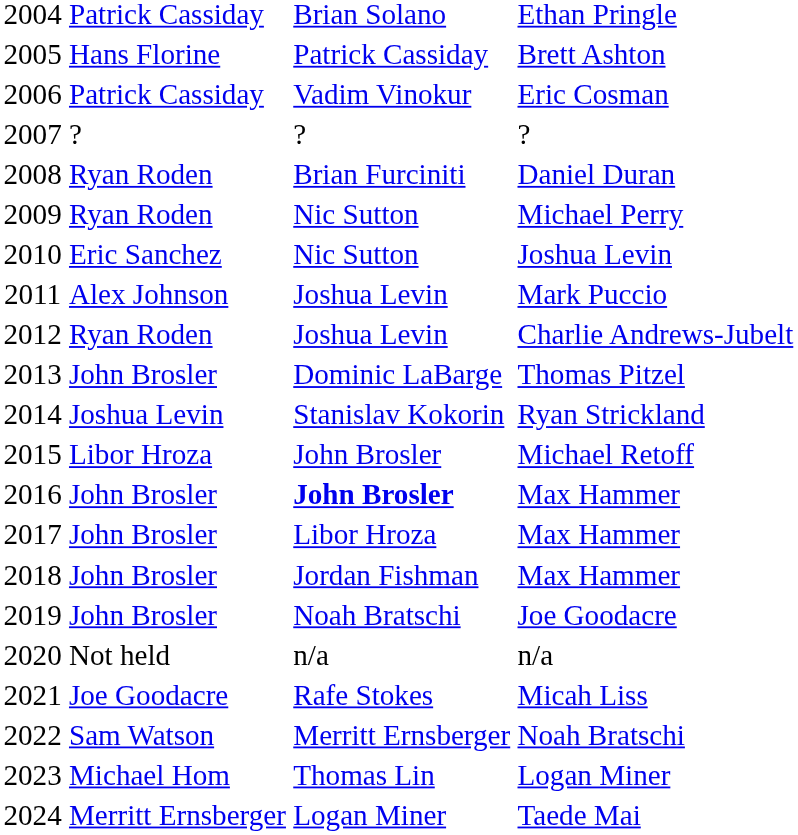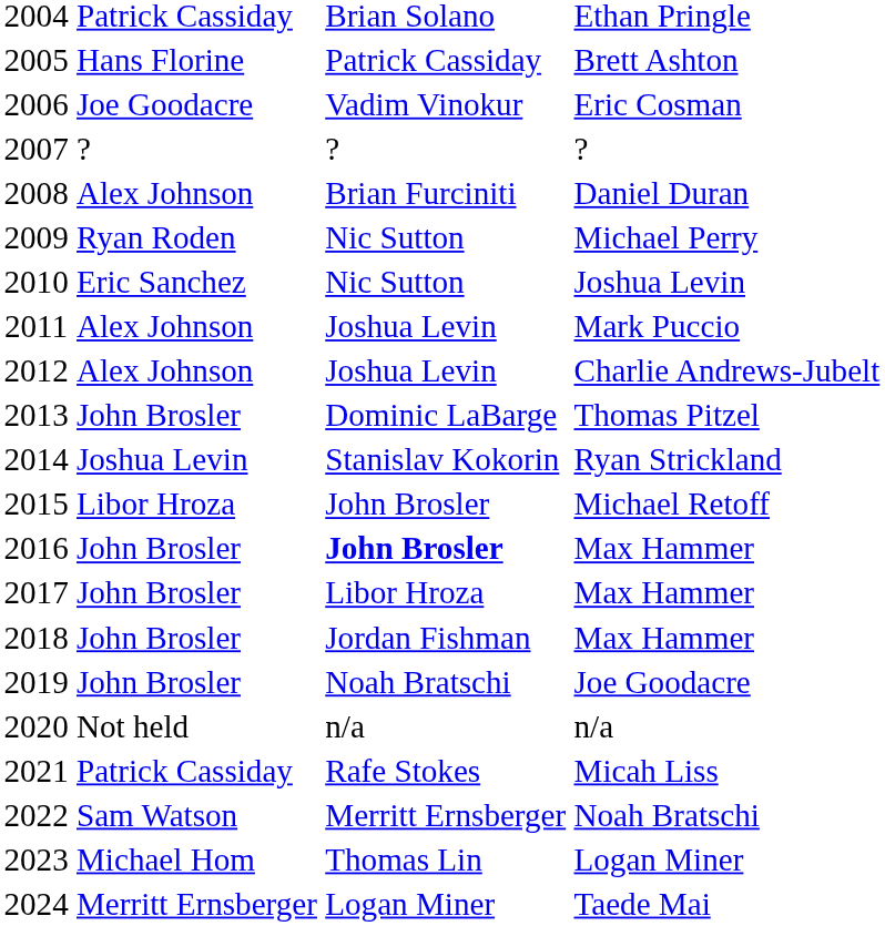Eric Cosman | column 2: Patrick Cassiday -> Joe Goodacre
Daniel Duran | column 2: Ryan Roden -> Alex Johnson
Charlie Andrews-Jubelt | column 2: Ryan Roden -> Alex Johnson
Micah Liss | column 2: Joe Goodacre -> Patrick Cassiday
